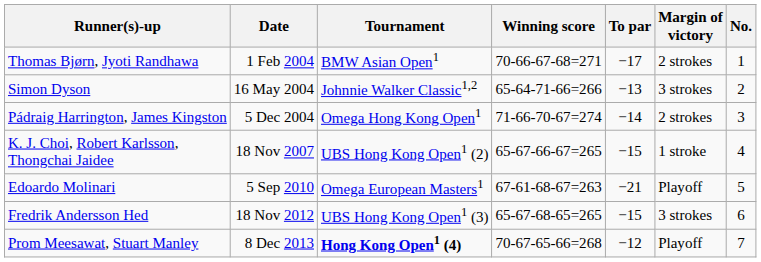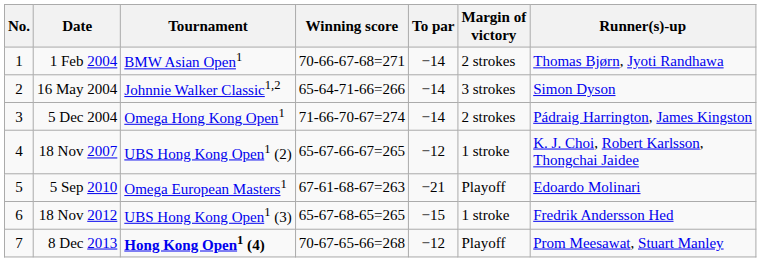columns swapped: No. <-> Runner(s)-up
1 Feb 2004 | To par: −17 -> −14
16 May 2004 | To par: −13 -> −14
18 Nov 2007 | To par: −15 -> −12
18 Nov 2012 | Margin of victory: 3 strokes -> 1 stroke
